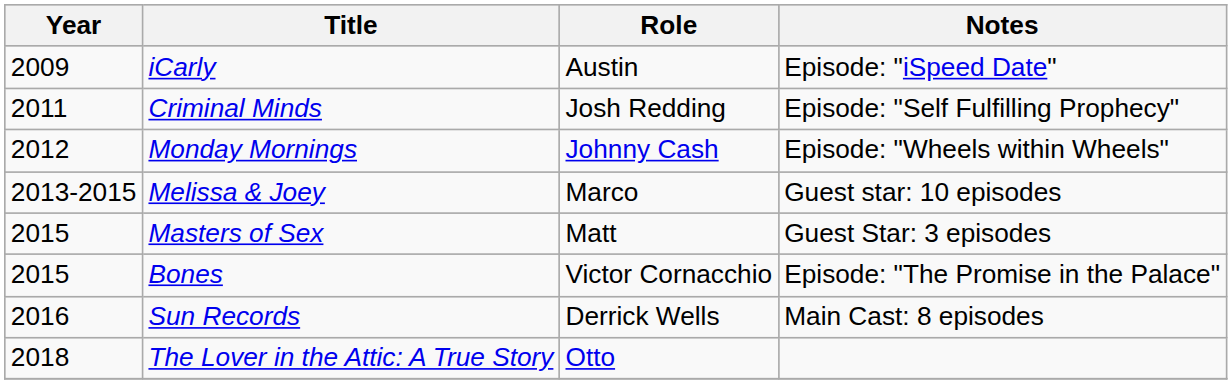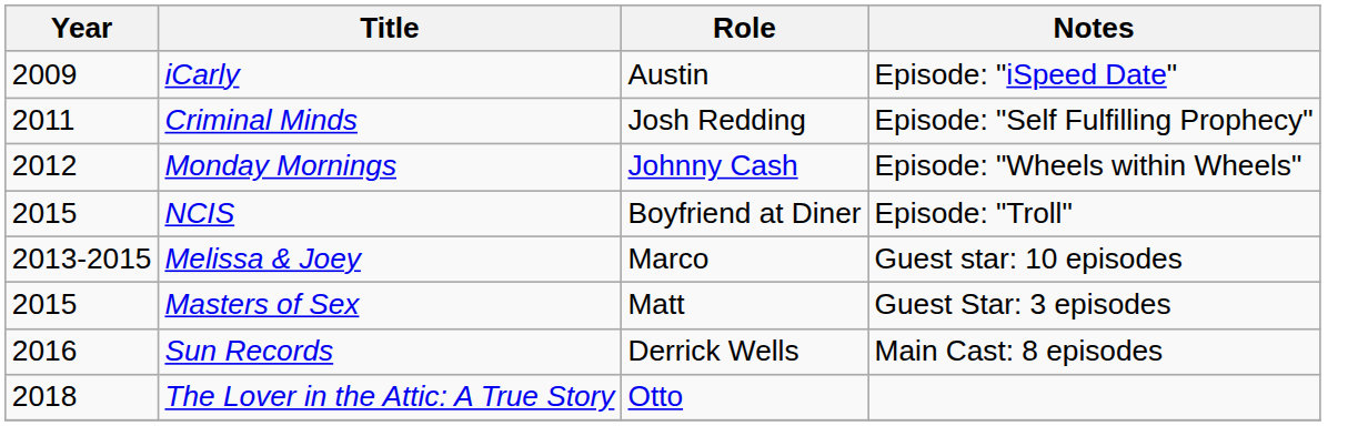+ row: 2015 | NCIS | Boyfriend at Diner | Episode: "Troll"
- row: 2015 | Bones | Victor Cornacchio | Episode: "The Promise in the Palace"
